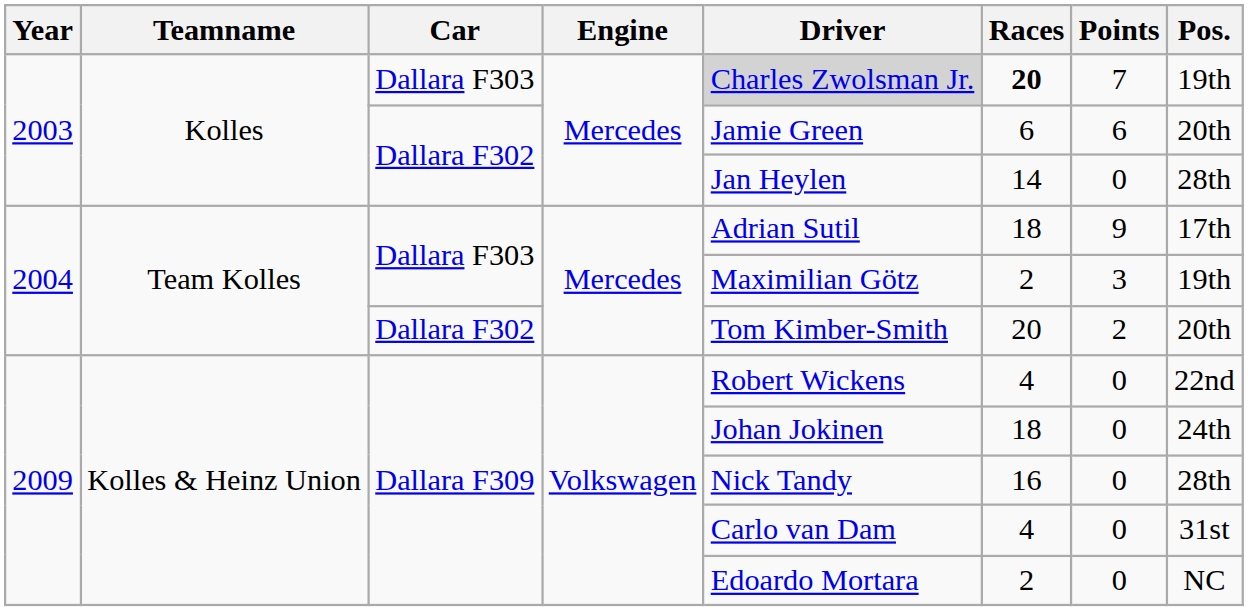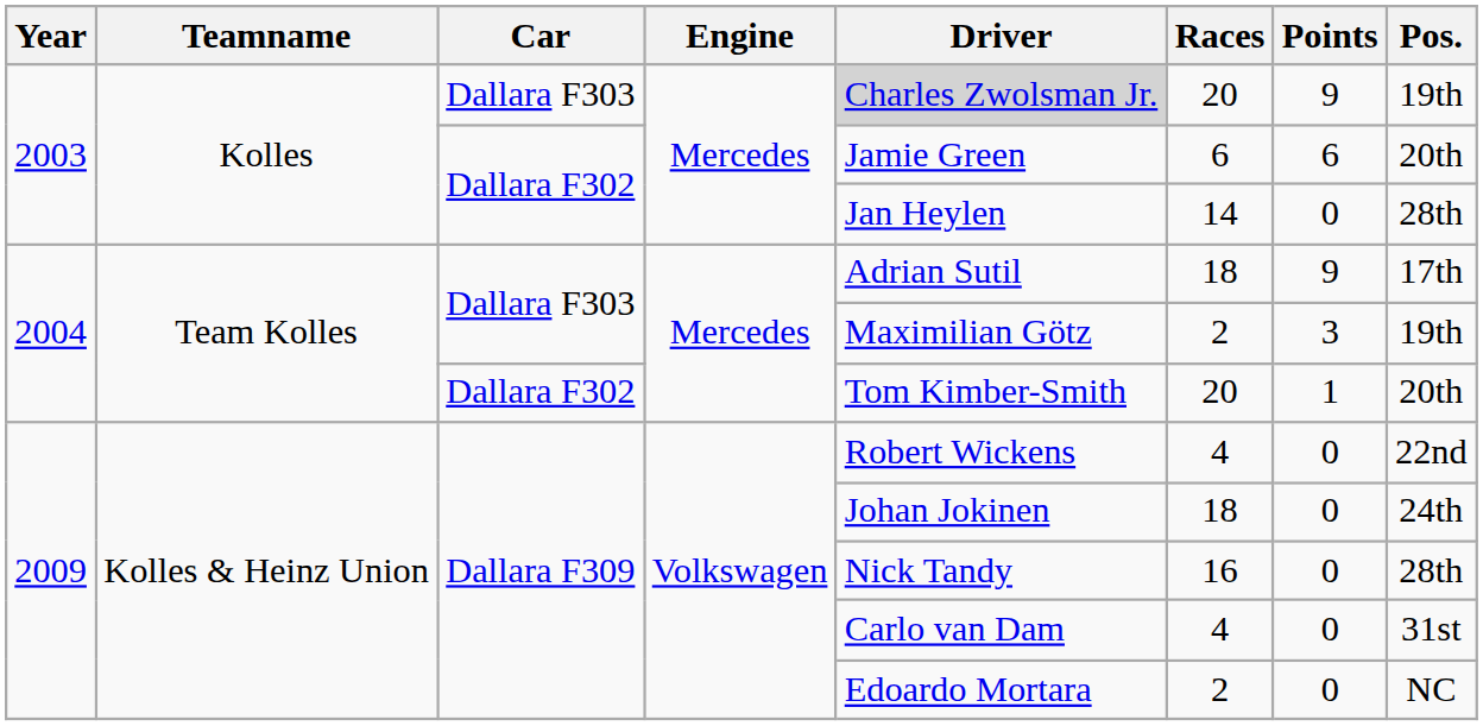2003 / Dallara F303 | Races: bold -> normal
2003 / Dallara F303 | Points: 7 -> 9
2004 / Dallara F302 | Points: 2 -> 1
